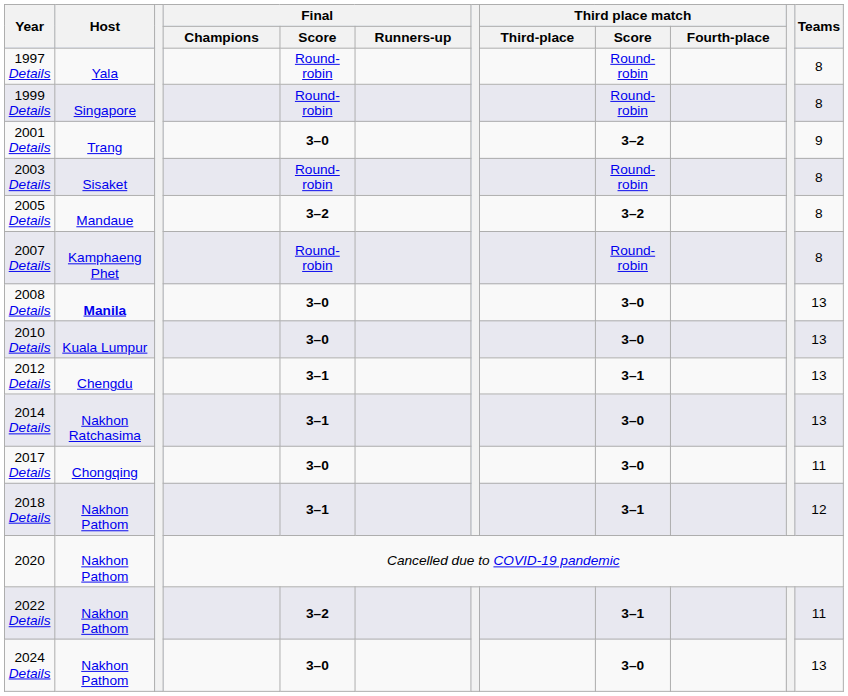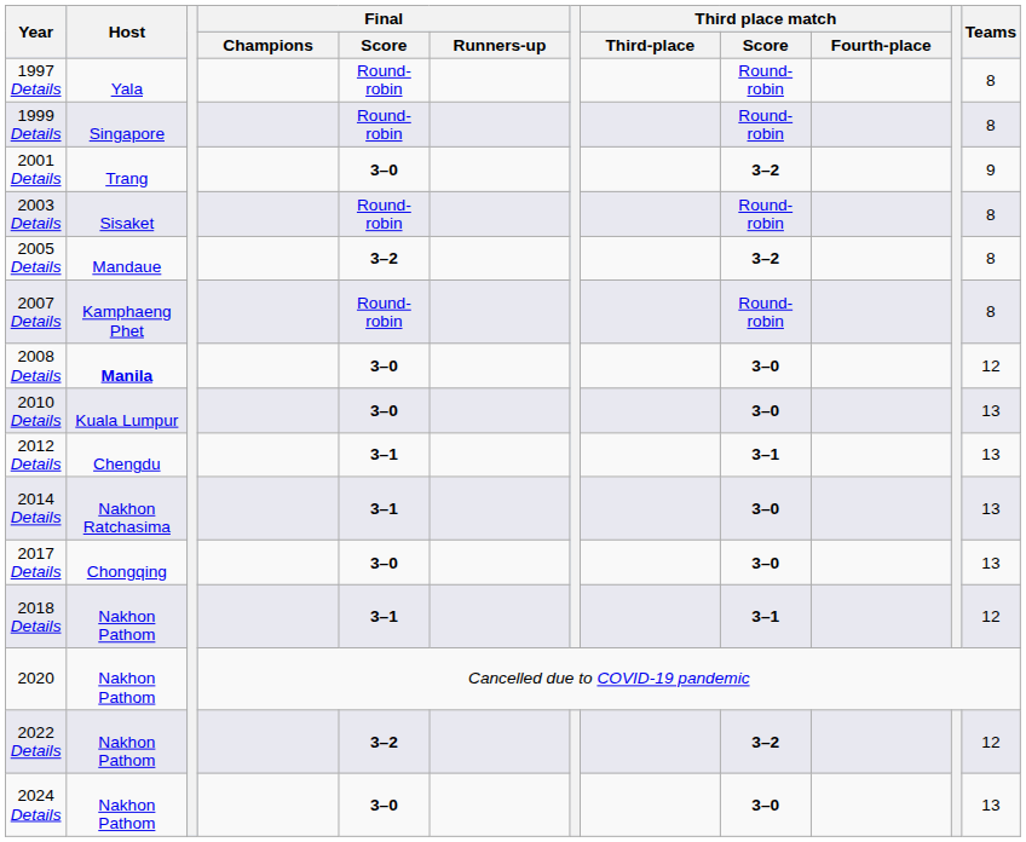2008 Details | Teams: 13 -> 12
2017 Details | Teams: 11 -> 13
2022 Details | Third place match / Score: 3–1 -> 3–2
2022 Details | Teams: 11 -> 12
